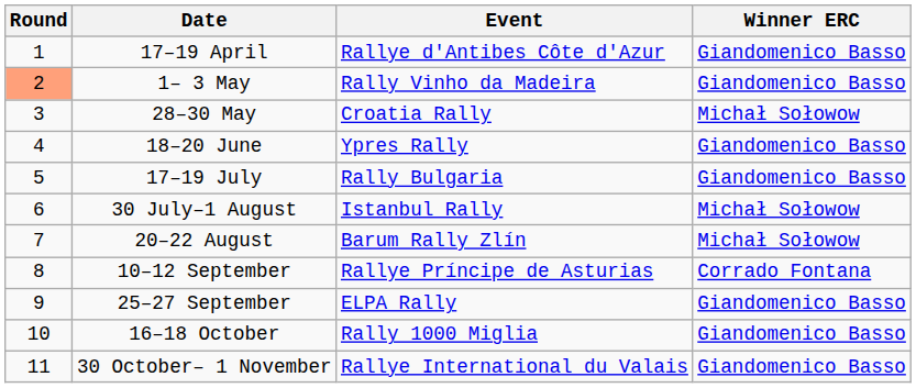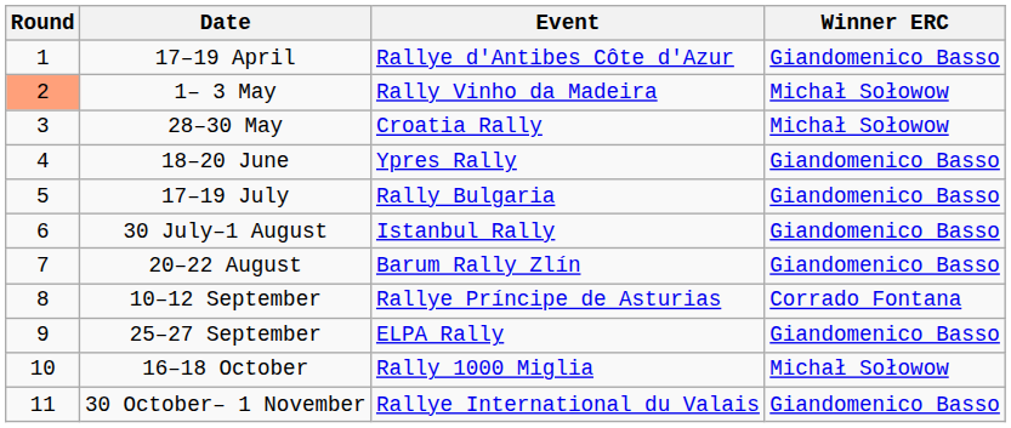1– 3 May | Winner ERC: Giandomenico Basso -> Michał Sołowow
30 July–1 August | Winner ERC: Michał Sołowow -> Giandomenico Basso
20–22 August | Winner ERC: Michał Sołowow -> Giandomenico Basso
16–18 October | Winner ERC: Giandomenico Basso -> Michał Sołowow
